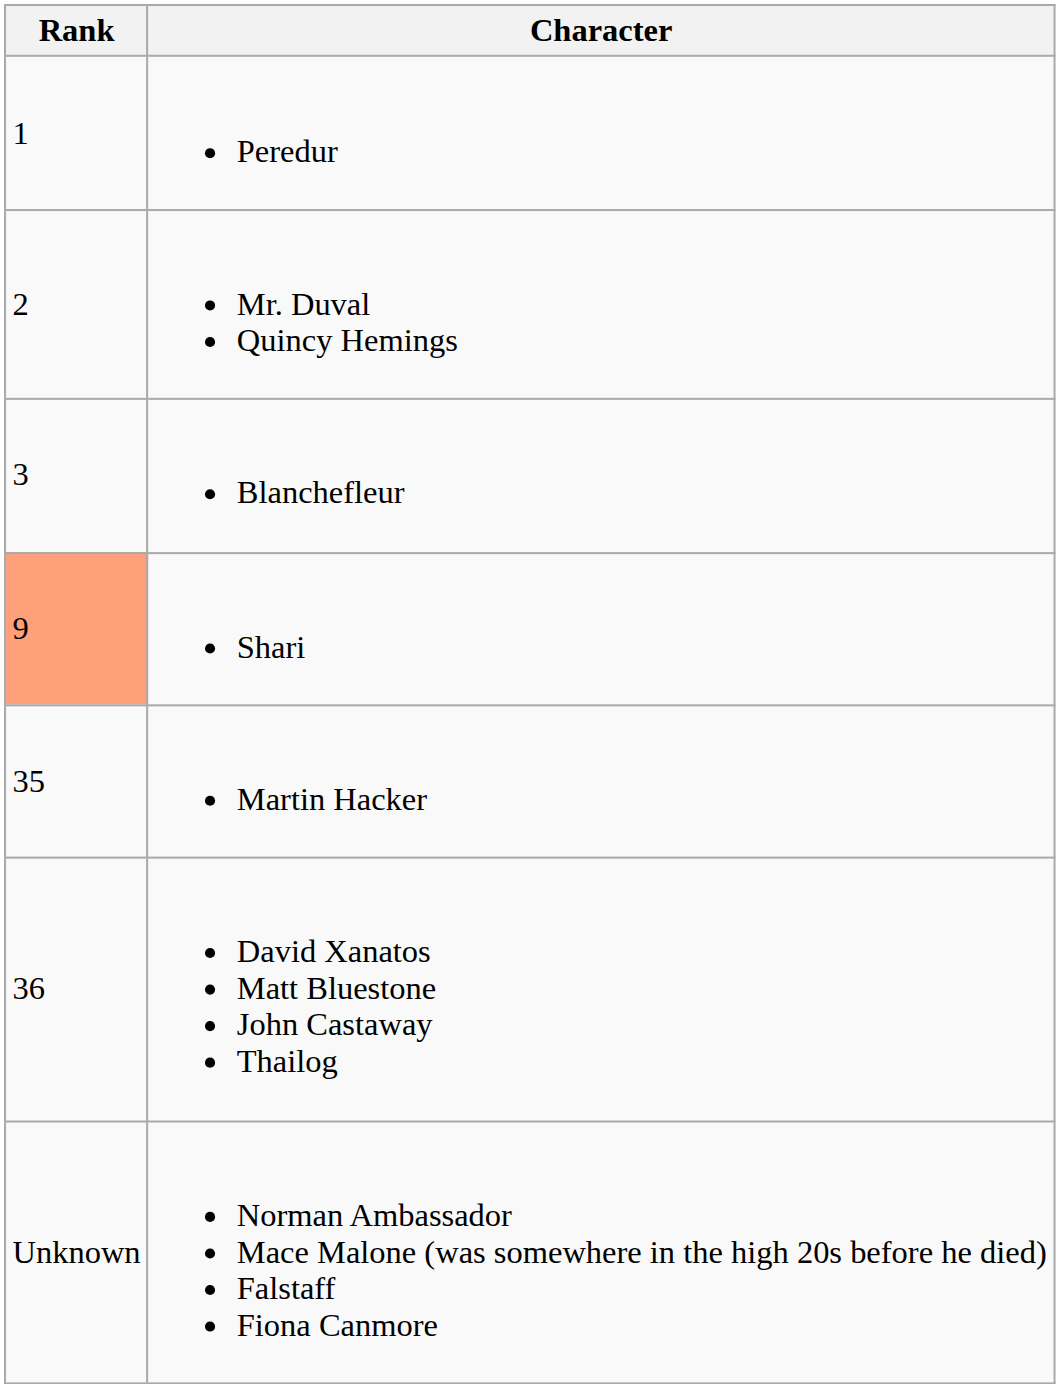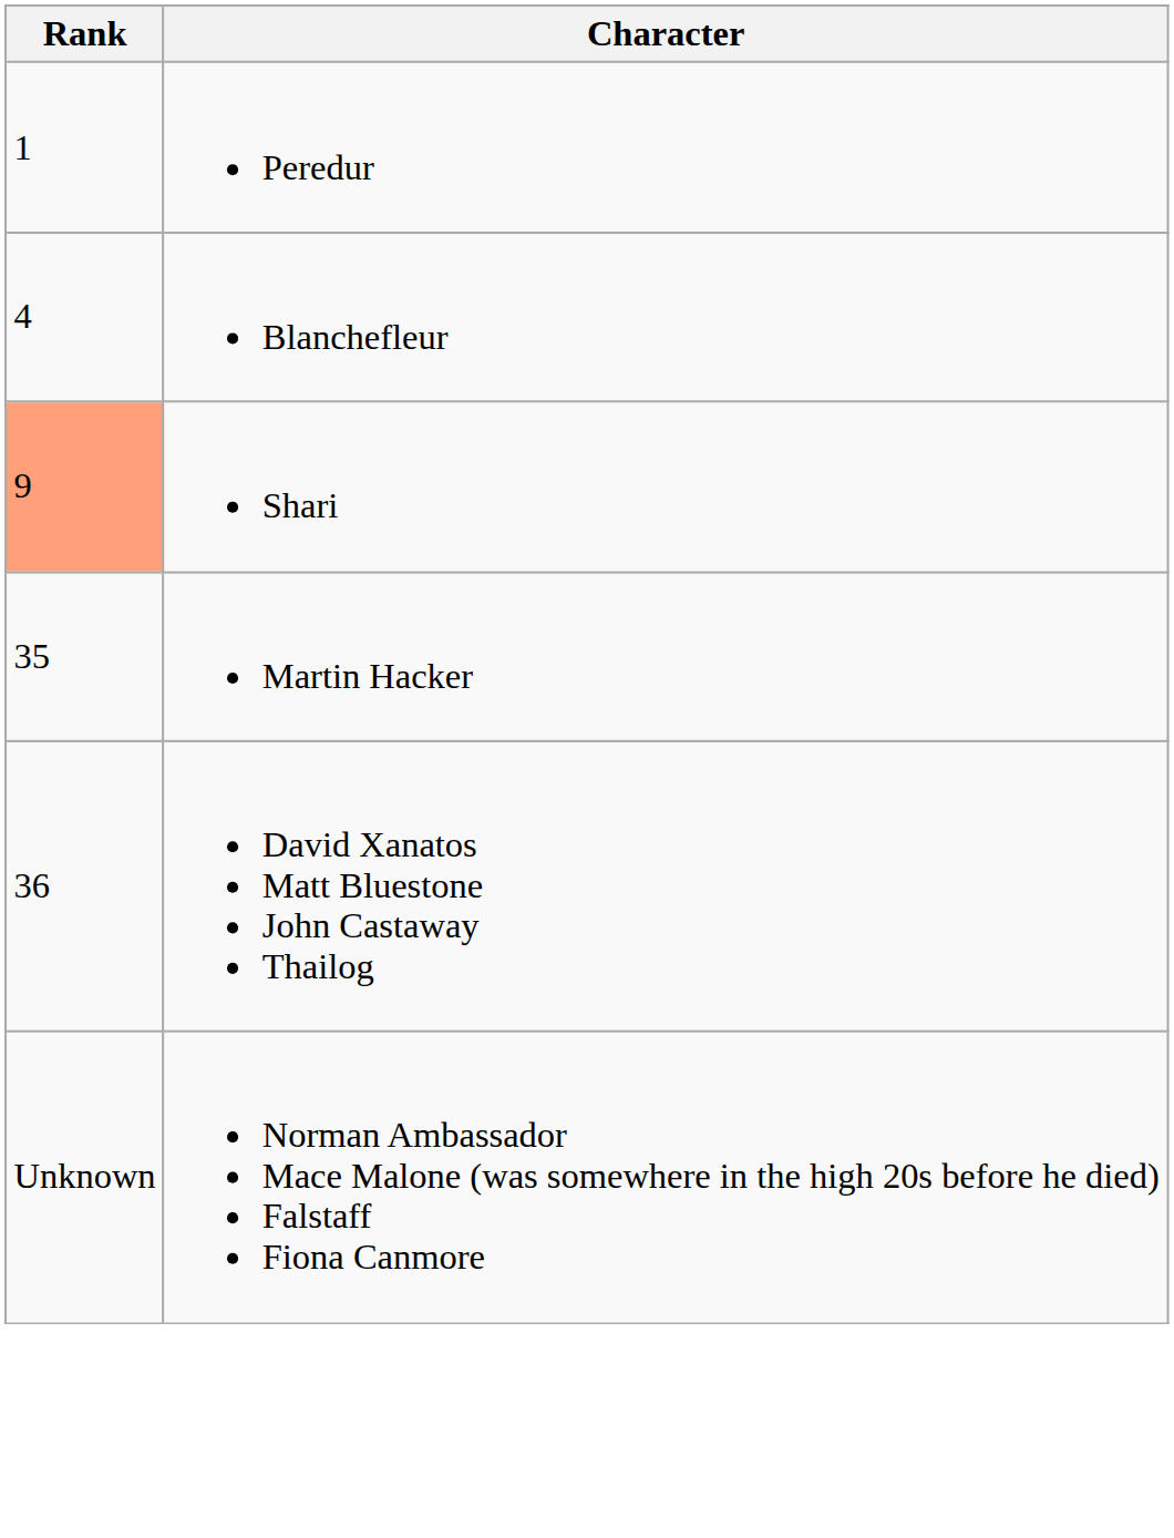- row: 2 | Mr. Duval Quincy Hemings
Blanchefleur | Rank: 3 -> 4
